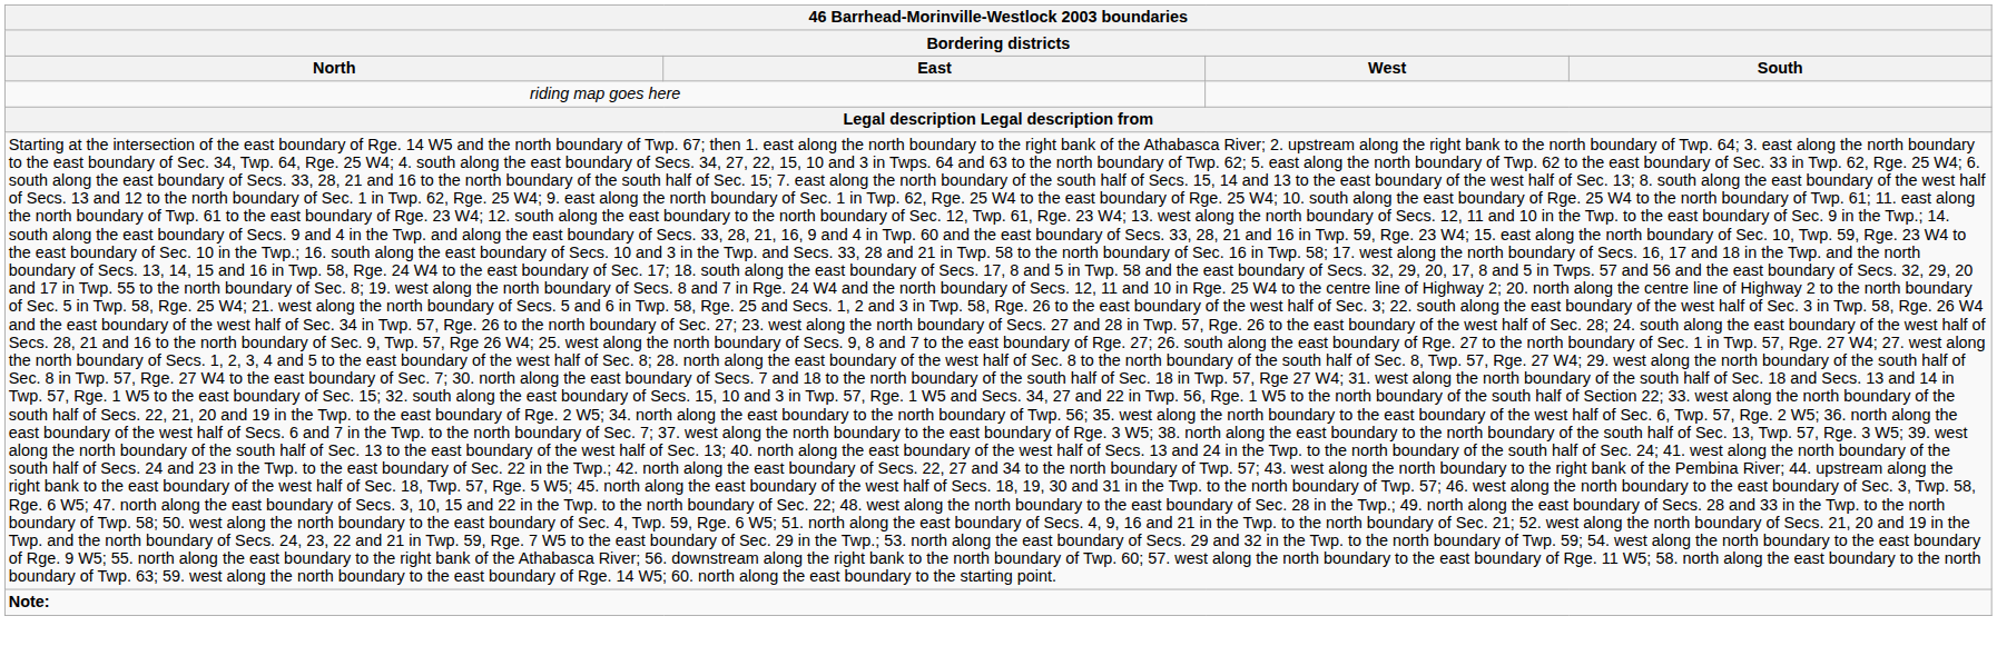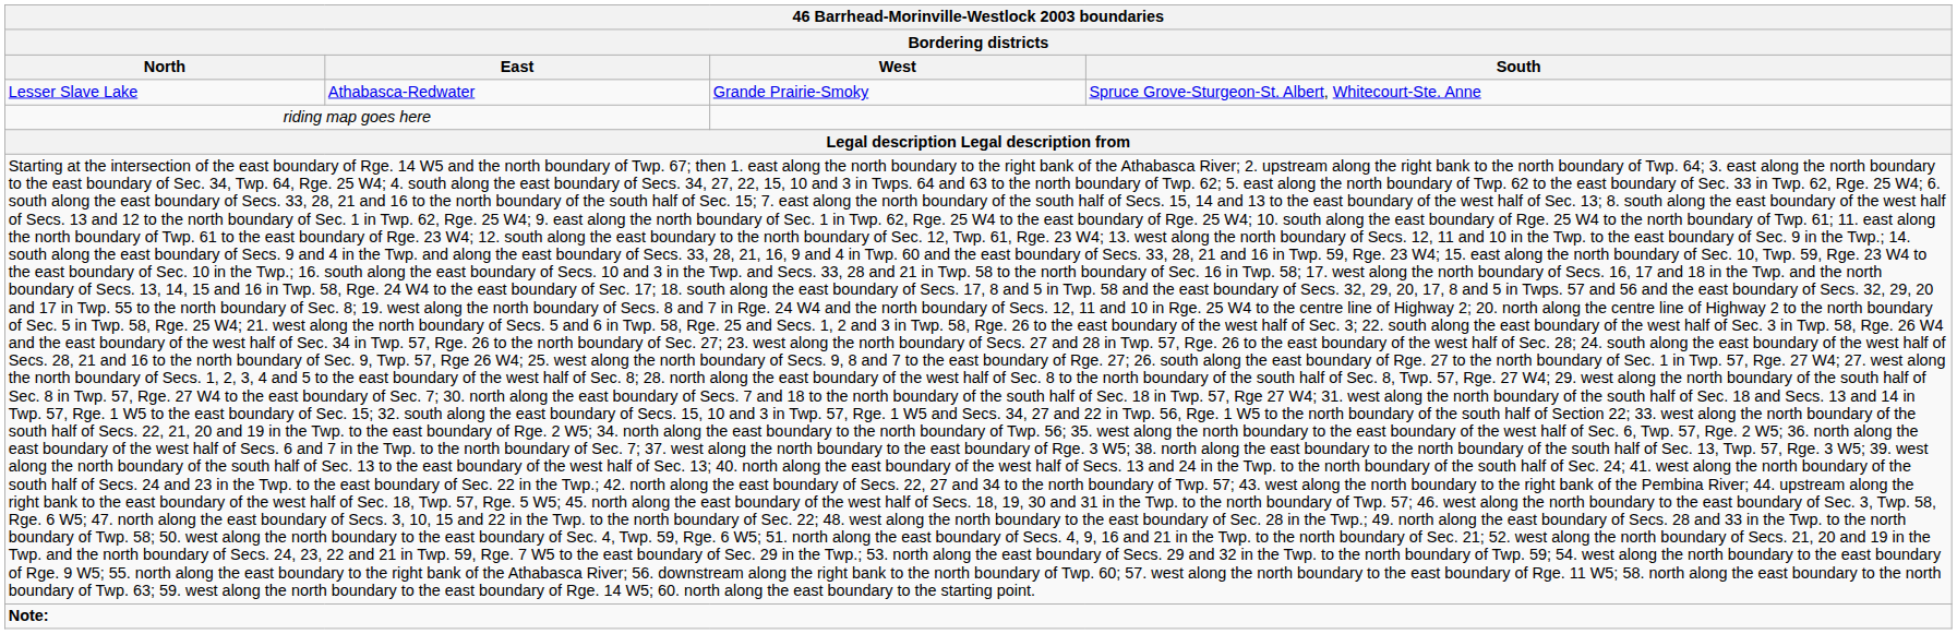+ row: Lesser Slave Lake | Athabasca-Redwater | Grande Prairie-Smoky | Spruce Grove-Sturgeon-St. Albert, Whitecourt-Ste. Anne
